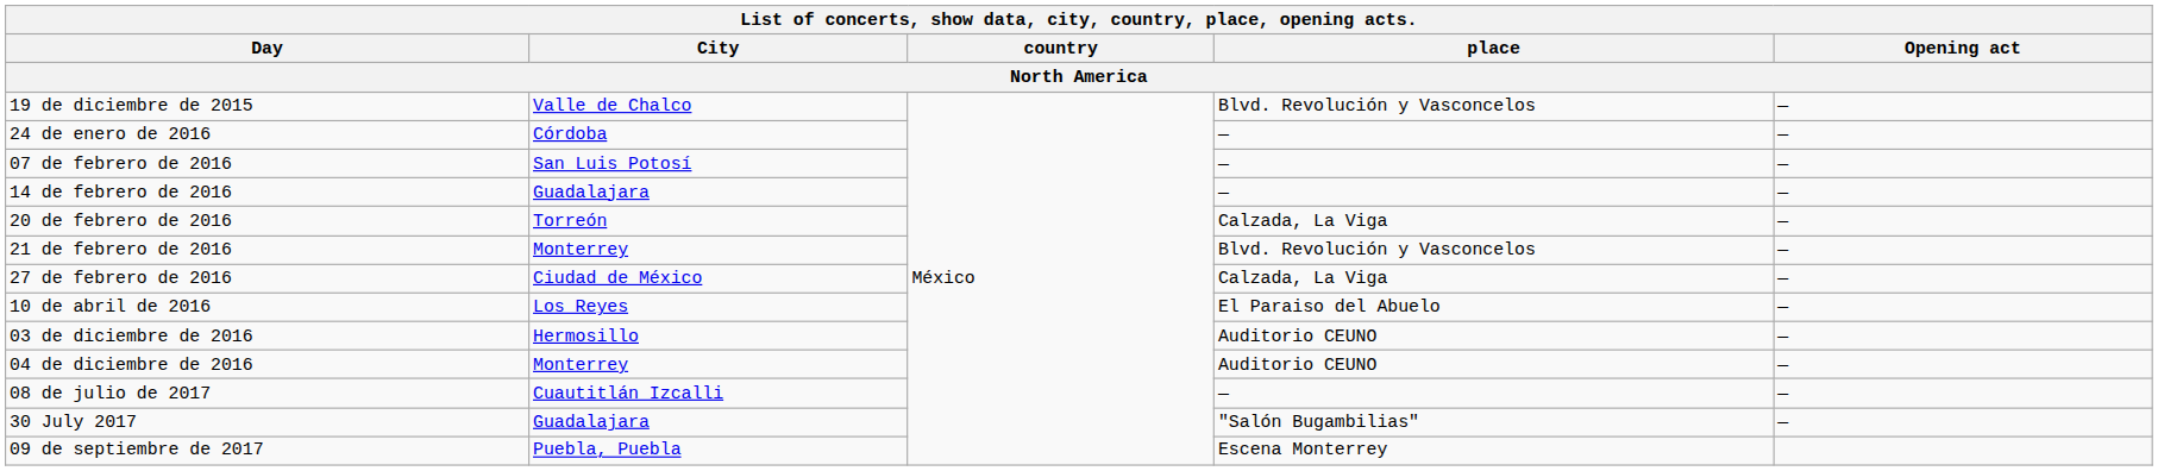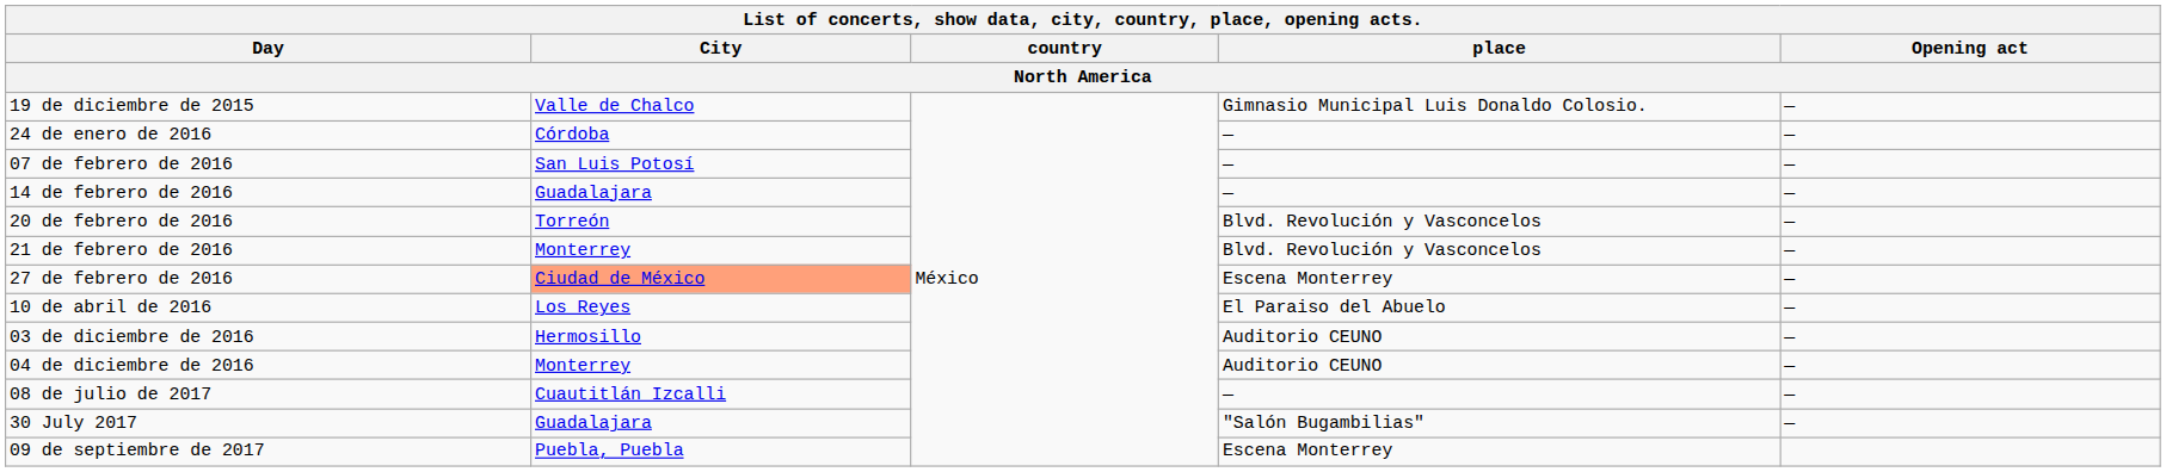19 de diciembre de 2015 | place: Blvd. Revolución y Vasconcelos -> Gimnasio Municipal Luis Donaldo Colosio.
20 de febrero de 2016 | place: Calzada, La Viga -> Blvd. Revolución y Vasconcelos
27 de febrero de 2016 | City: no background -> lightsalmon background
27 de febrero de 2016 | place: Calzada, La Viga -> Escena Monterrey
